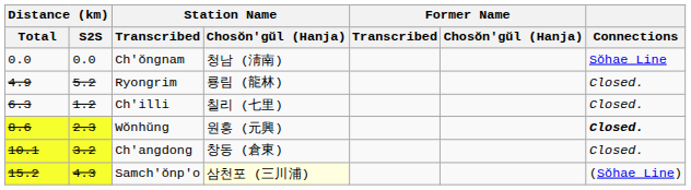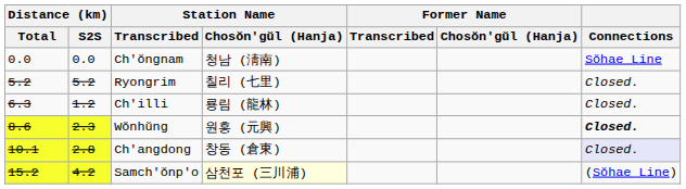Ryongrim | Distance (km) / Total: 4.9 -> 5.2
Ryongrim | Station Name / Chosŏn'gŭl (Hanja): 룡림 (龍林) -> 칠리 (七里)
Ch'illi | Station Name / Chosŏn'gŭl (Hanja): 칠리 (七里) -> 룡림 (龍林)
Ch'angdong | Distance (km) / S2S: 3.2 -> 2.8
Ch'angdong | Connections: no background -> lavender background
Samch'ŏnp'o | Distance (km) / S2S: 4.3 -> 4.2
